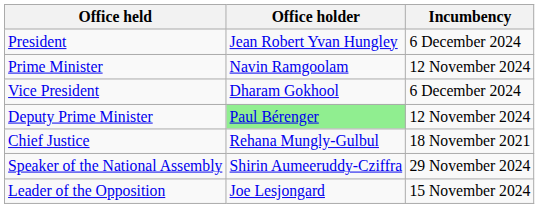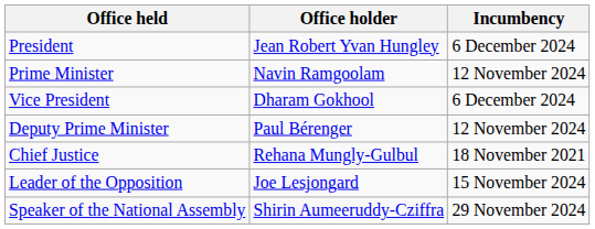Deputy Prime Minister | Office holder: lightgreen background -> no background
rows swapped: Speaker of the National Assembly <-> Leader of the Opposition
